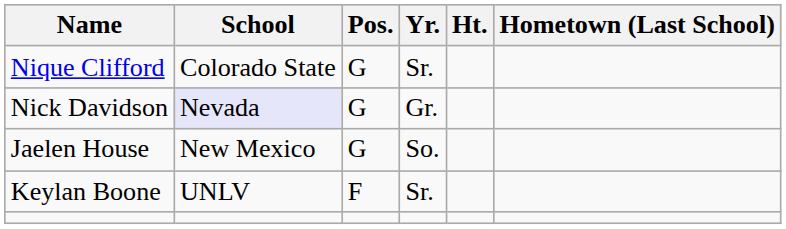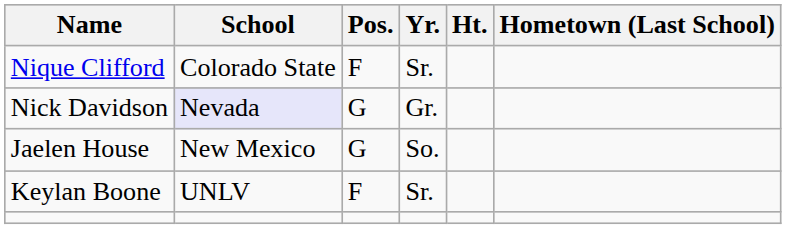Nique Clifford | Pos.: G -> F
